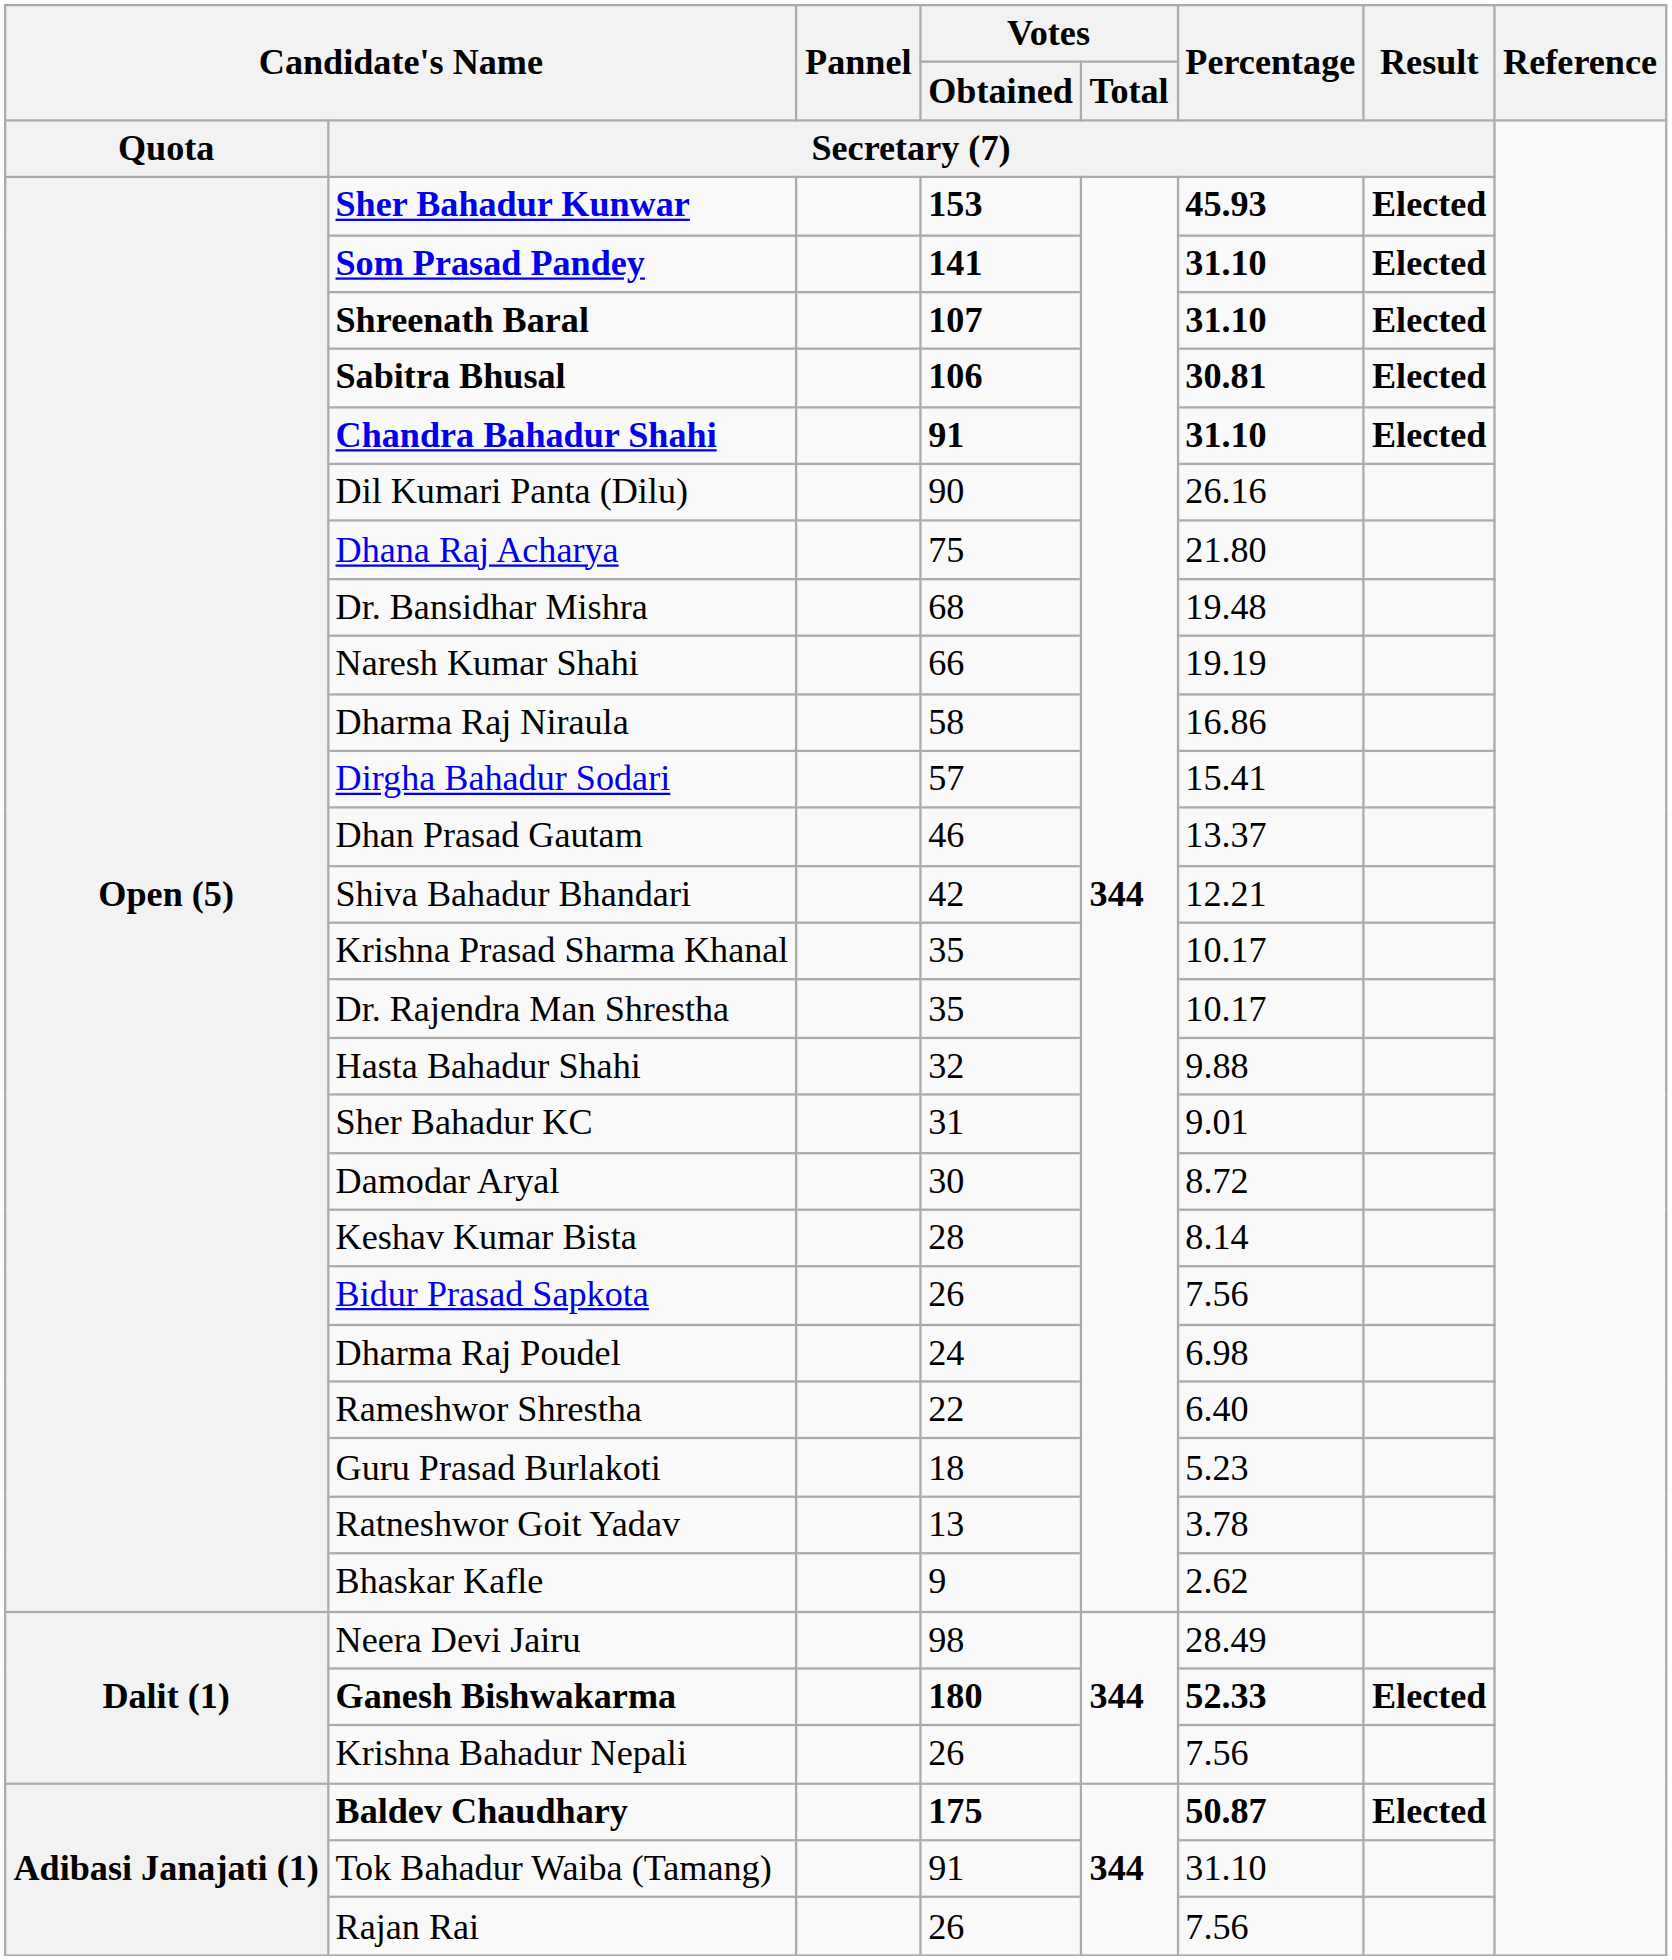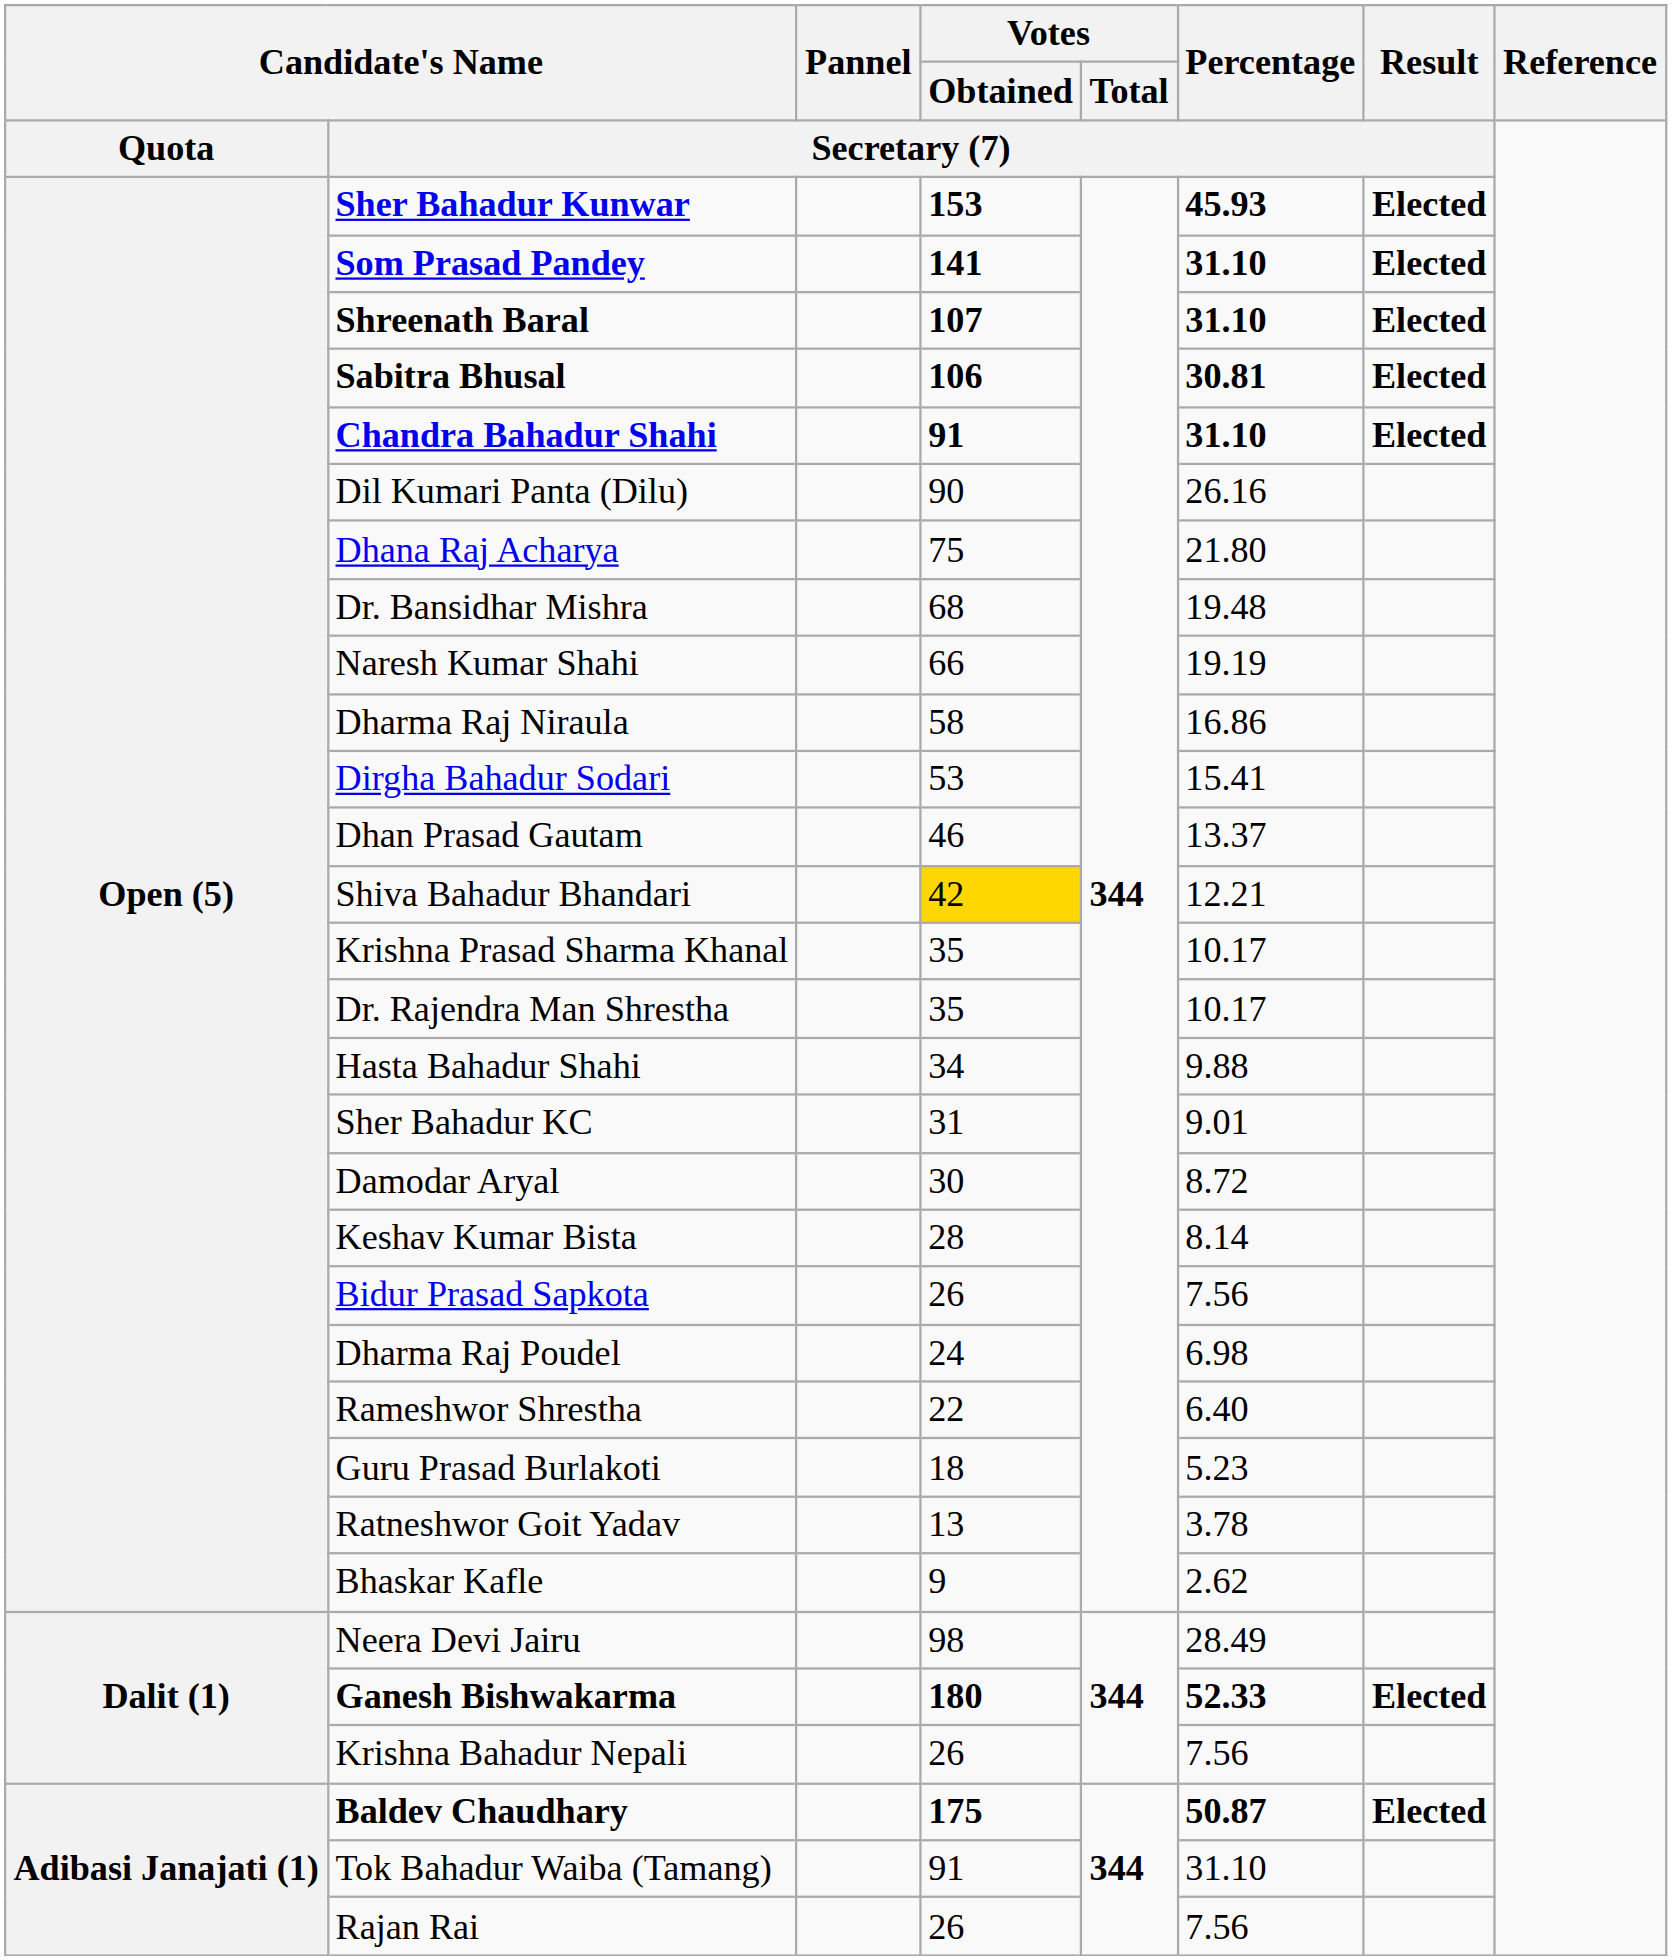Dirgha Bahadur Sodari | Votes / Obtained: 57 -> 53
Shiva Bahadur Bhandari | Votes / Obtained: no background -> gold background
Hasta Bahadur Shahi | Votes / Obtained: 32 -> 34
